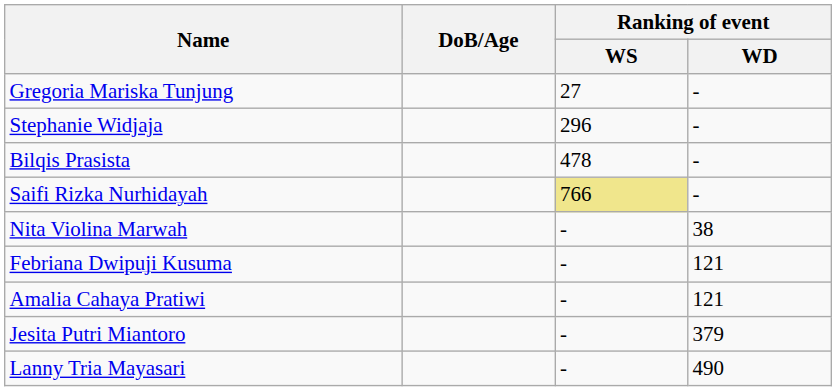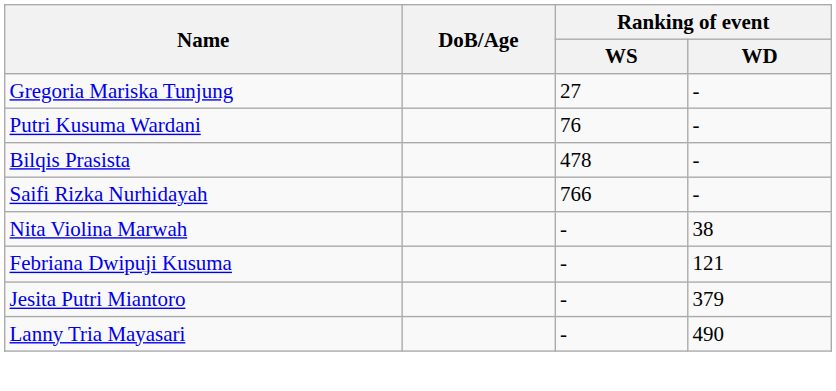+ row: Putri Kusuma Wardani | 76 | -
- row: Stephanie Widjaja | 296 | -
Saifi Rizka Nurhidayah | Ranking of event / WS: khaki background -> no background
- row: Amalia Cahaya Pratiwi | - | 121
